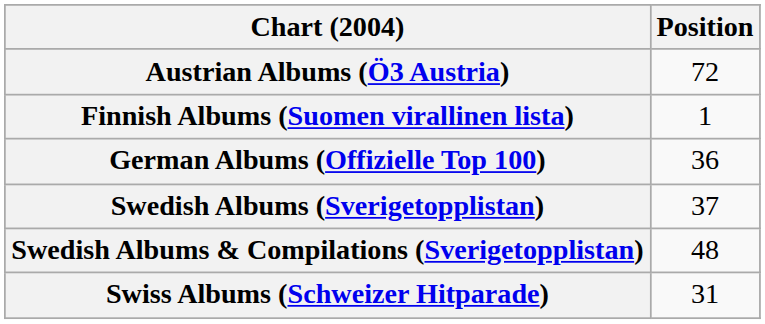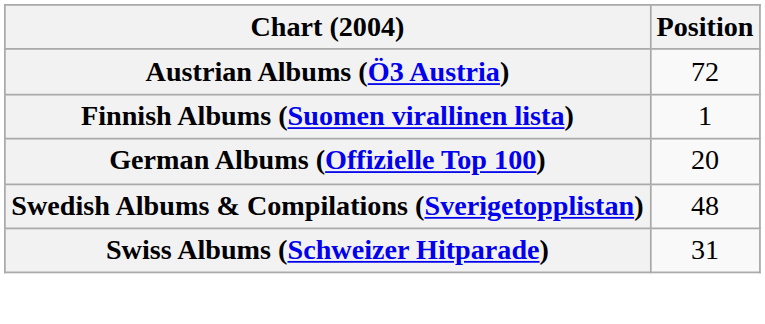German Albums (Offizielle Top 100) | Position: 36 -> 20
- row: Swedish Albums (Sverigetopplistan) | 37
